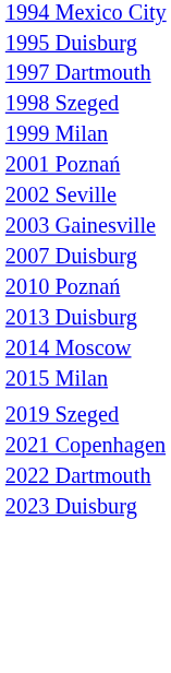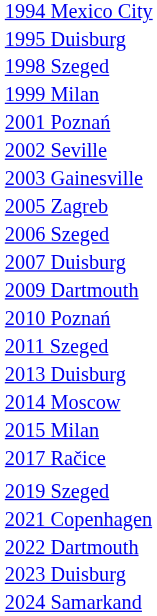- row: 1997 Dartmouth
+ row: 2005 Zagreb
+ row: 2006 Szeged
+ row: 2009 Dartmouth
+ row: 2011 Szeged
+ row: 2017 Račice
+ row: 2024 Samarkand
